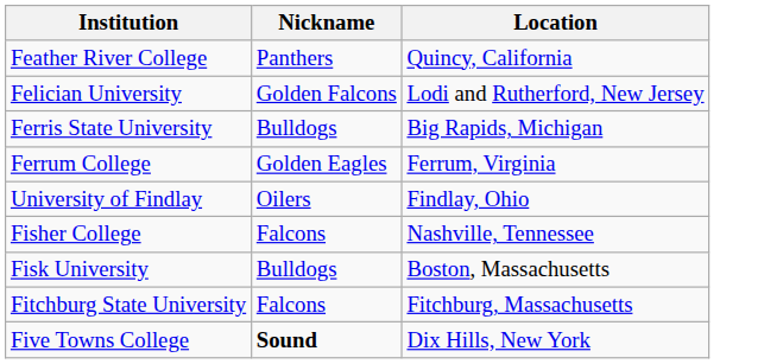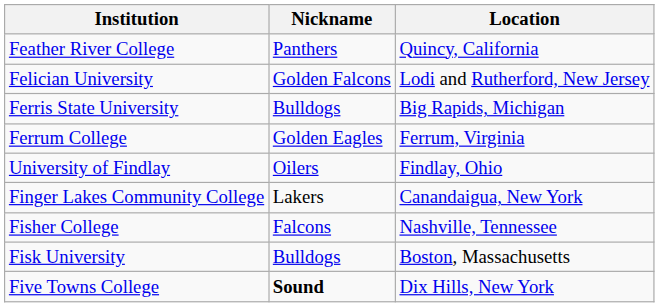+ row: Finger Lakes Community College | Lakers | Canandaigua, New York
- row: Fitchburg State University | Falcons | Fitchburg, Massachusetts
